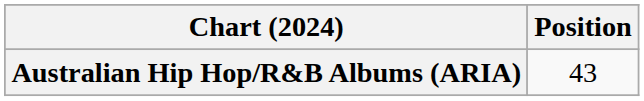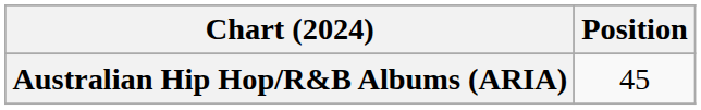Australian Hip Hop/R&B Albums (ARIA) | Position: 43 -> 45
